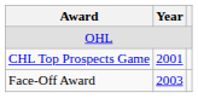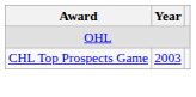CHL Top Prospects Game | Year: 2001 -> 2003
- row: Face-Off Award | 2003
